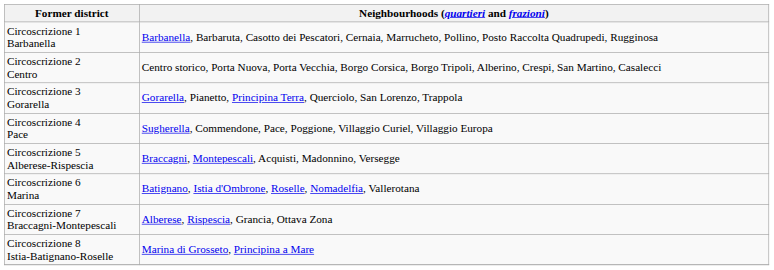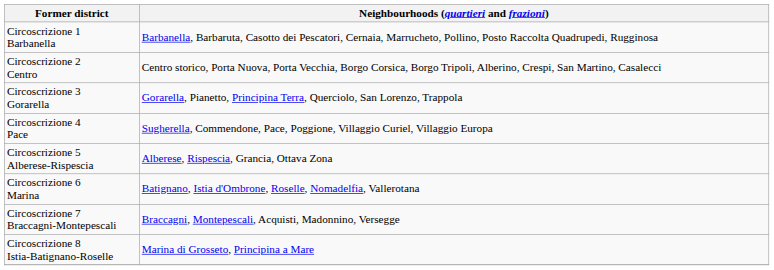Circoscrizione 5 Alberese-Rispescia | Neighbourhoods (quartieri and frazioni): Braccagni, Montepescali, Acquisti, Madonnino, Versegge -> Alberese, Rispescia, Grancia, Ottava Zona
Circoscrizione 7 Braccagni-Montepescali | Neighbourhoods (quartieri and frazioni): Alberese, Rispescia, Grancia, Ottava Zona -> Braccagni, Montepescali, Acquisti, Madonnino, Versegge
